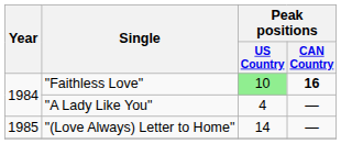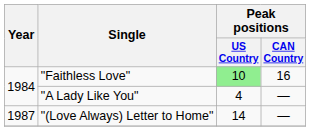"Faithless Love" | Peak positions / CAN Country: bold -> normal
"(Love Always) Letter to Home" | Year: 1985 -> 1987
